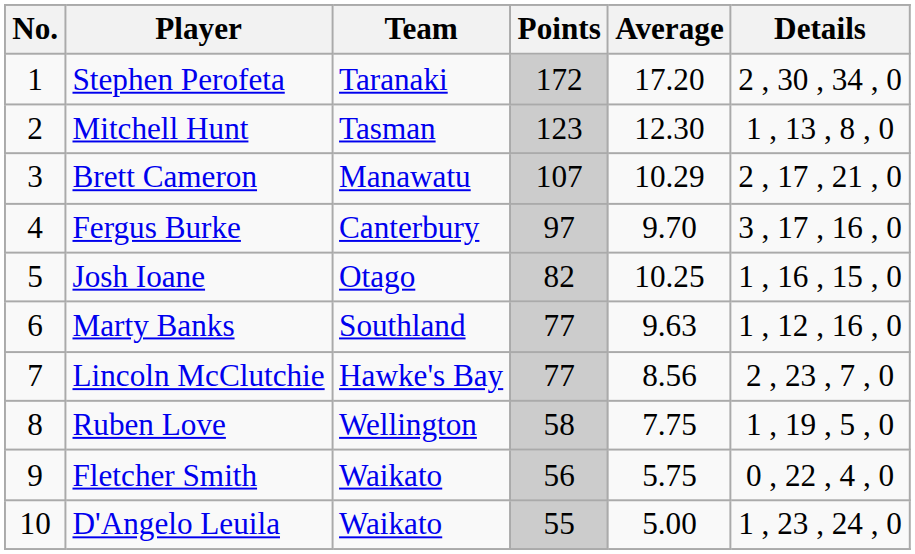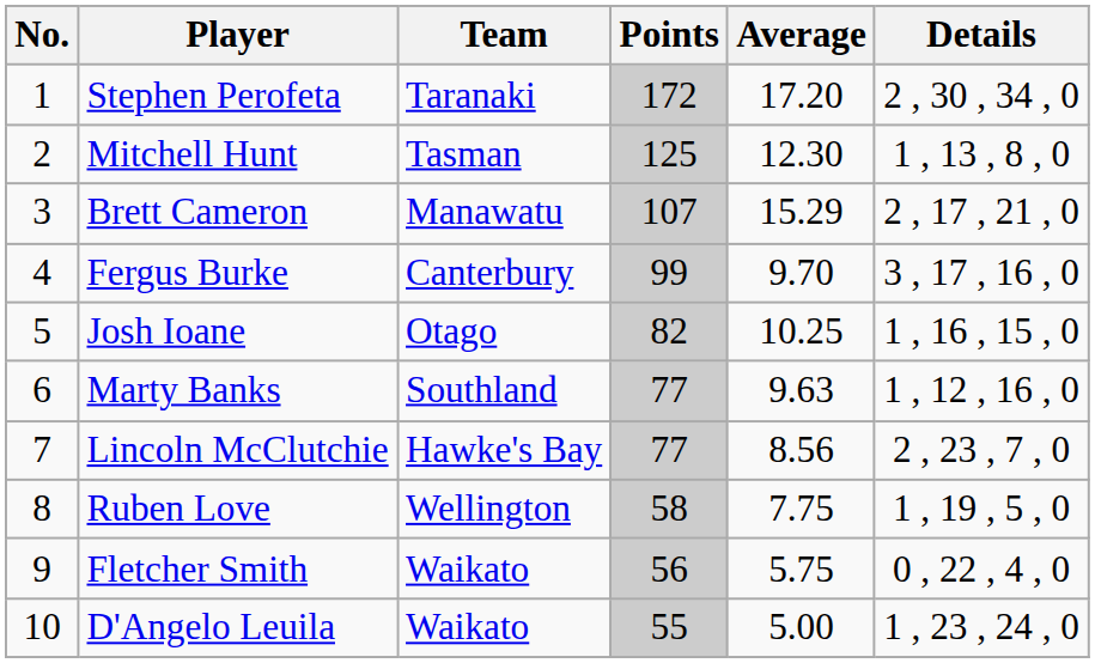Mitchell Hunt | Points: 123 -> 125
Brett Cameron | Average: 10.29 -> 15.29
Fergus Burke | Points: 97 -> 99
